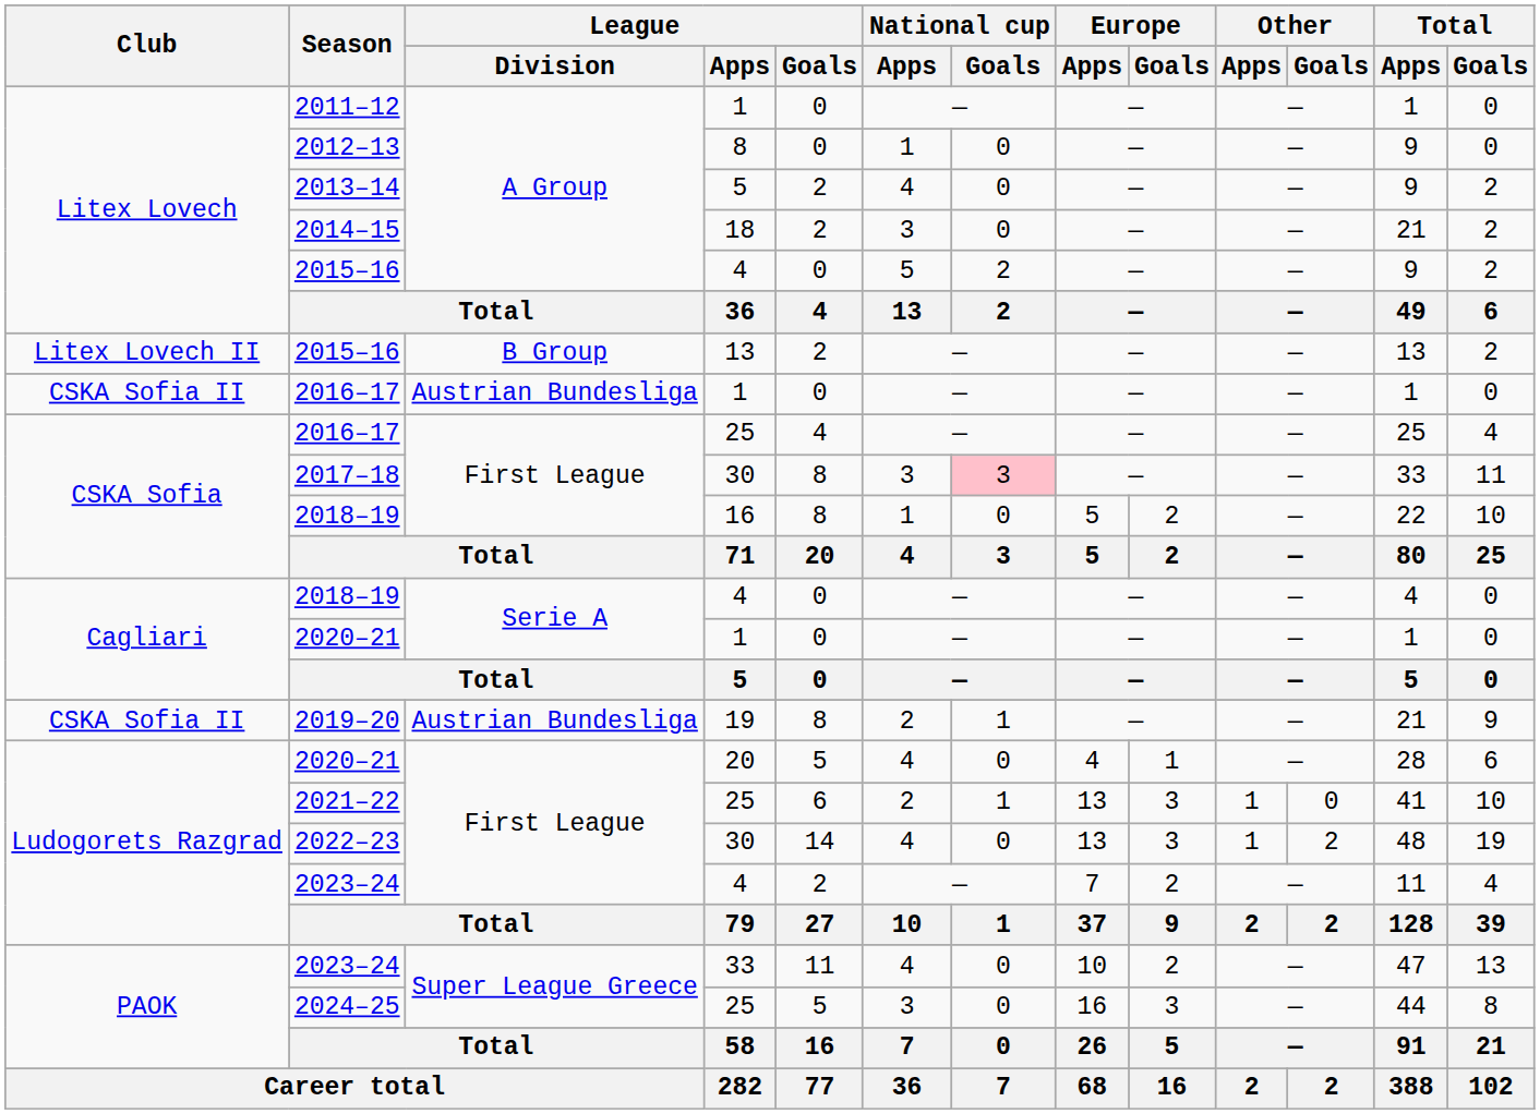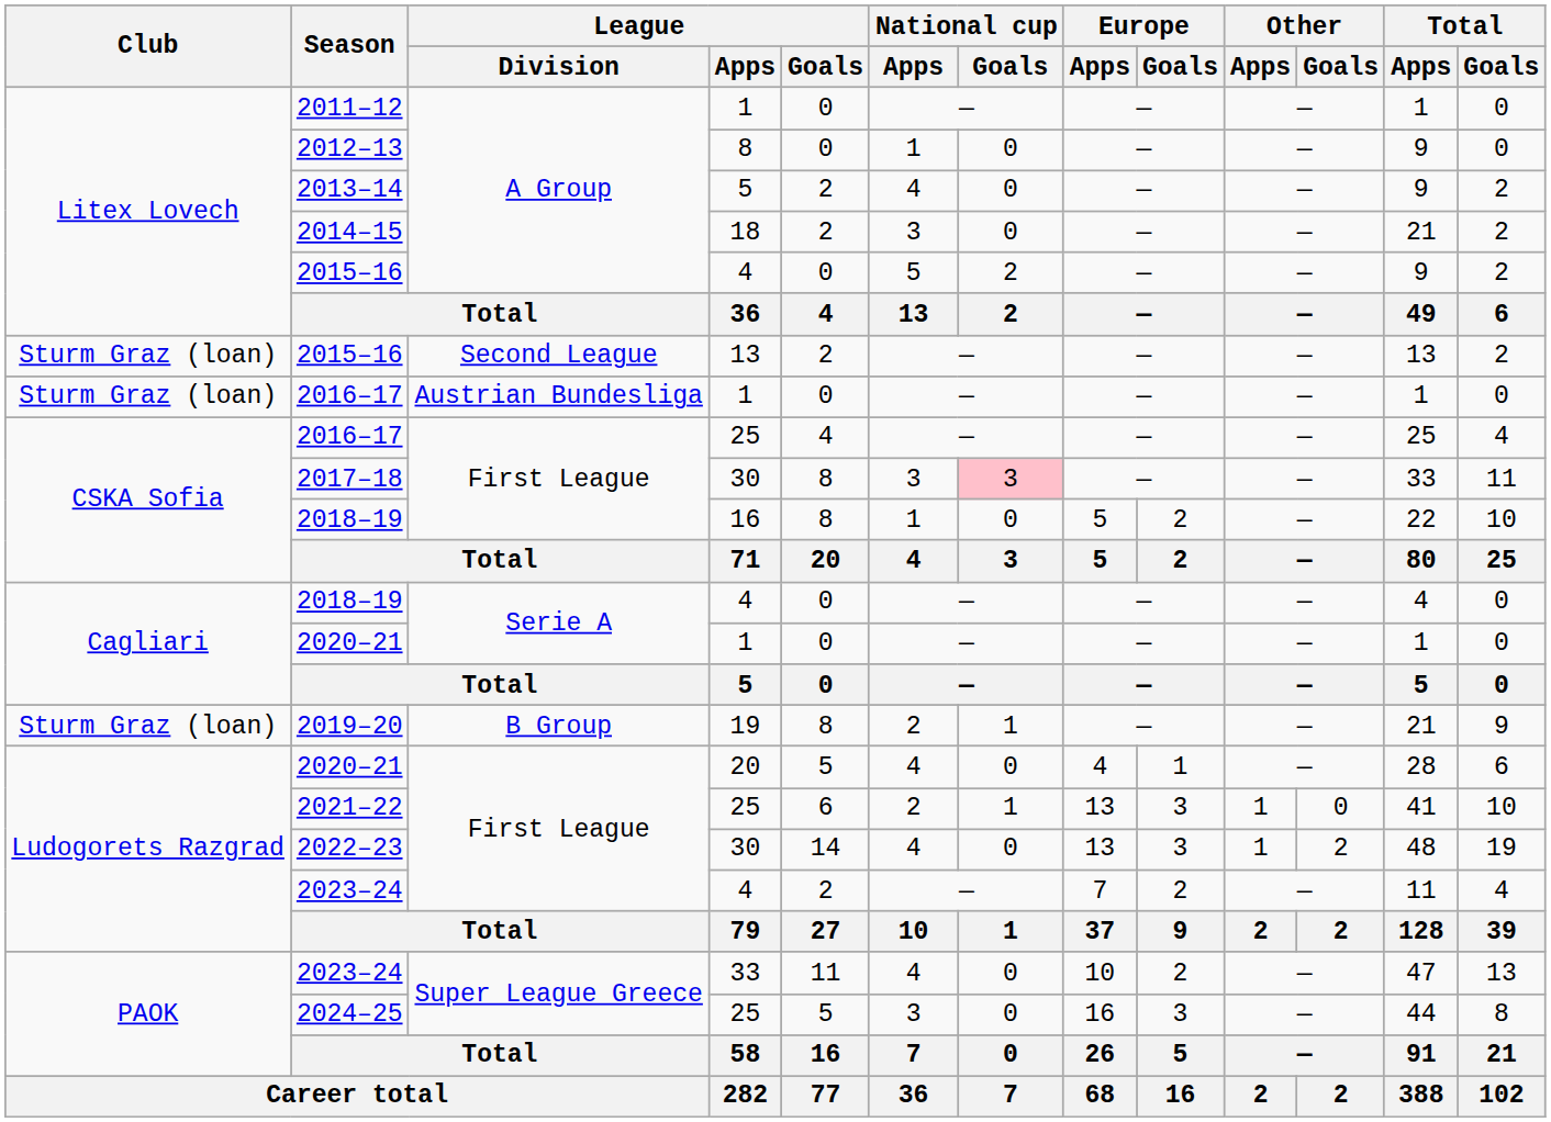2015–16 / 13 | Club: Litex Lovech II -> Sturm Graz (loan)
2015–16 / 13 | League / Division: B Group -> Second League
2016–17 / 1 | Club: CSKA Sofia II -> Sturm Graz (loan)
2019–20 | Club: CSKA Sofia II -> Sturm Graz (loan)
2019–20 | League / Division: Austrian Bundesliga -> B Group
